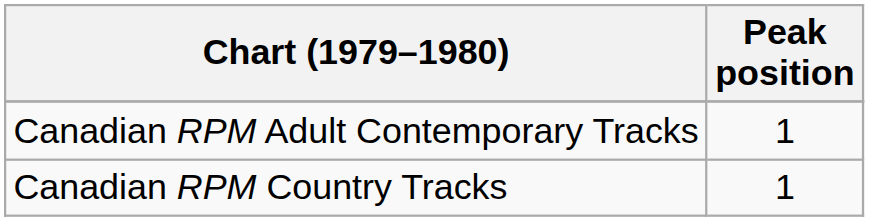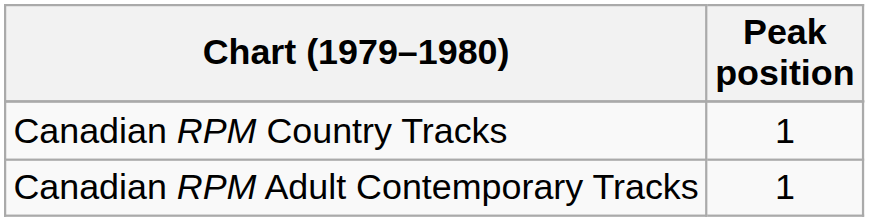rows swapped: Canadian RPM Country Tracks <-> Canadian RPM Adult Contemporary Tracks
